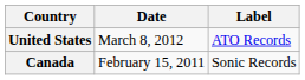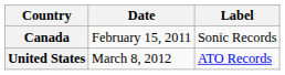rows swapped: Canada <-> United States
